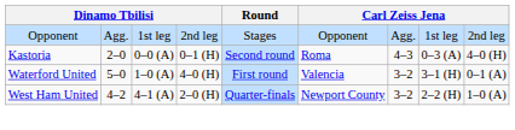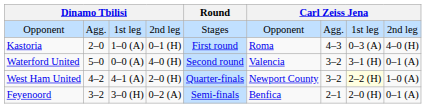Kastoria | column 3: 0–0 (A) -> 1–0 (A)
Kastoria | Round: Second round -> First round
Waterford United | column 3: 1–0 (A) -> 0–0 (A)
Waterford United | Round: First round -> Second round
West Ham United | column 8: no background -> lightyellow background
+ row: Feyenoord | 3–2 | 3–0 (H) | 0–2 (A) | Semi-finals | Benfica | 2–1 | 2–0 (H) | 0–1 (A)
